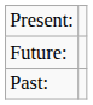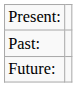rows swapped: Past: <-> Future:
